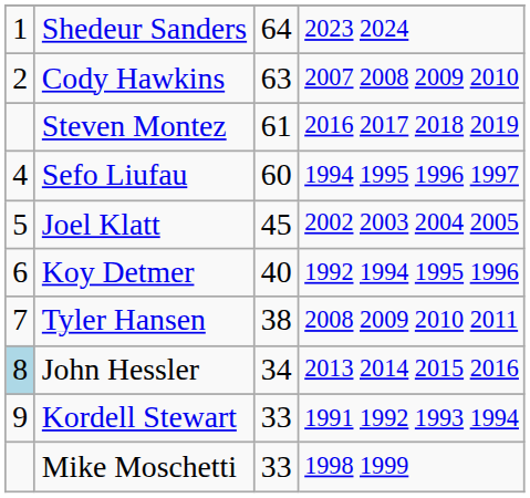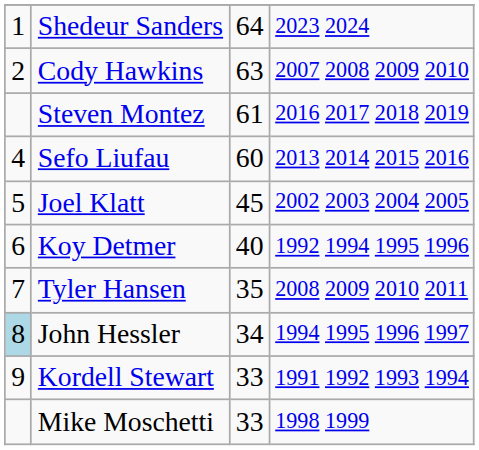Sefo Liufau | column 4: 1994 1995 1996 1997 -> 2013 2014 2015 2016
Tyler Hansen | column 3: 38 -> 35
John Hessler | column 4: 2013 2014 2015 2016 -> 1994 1995 1996 1997
